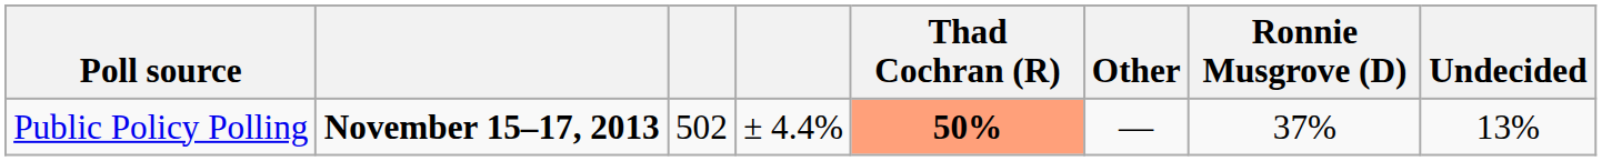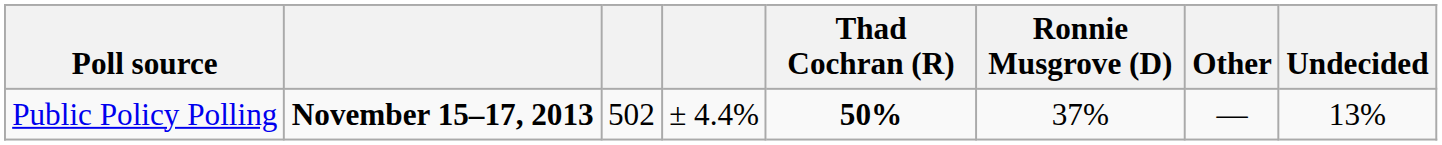columns swapped: Ronnie Musgrove (D) <-> Other
Public Policy Polling | Thad Cochran (R): lightsalmon background -> no background
